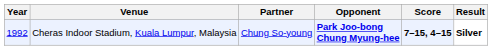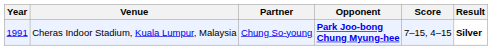Cheras Indoor Stadium, Kuala Lumpur, Malaysia | Year: 1992 -> 1991
Cheras Indoor Stadium, Kuala Lumpur, Malaysia | Score: bold -> normal
